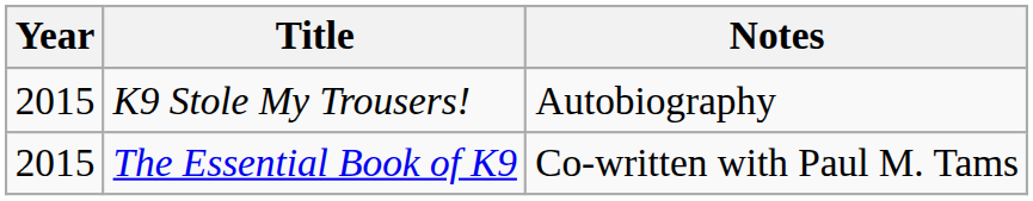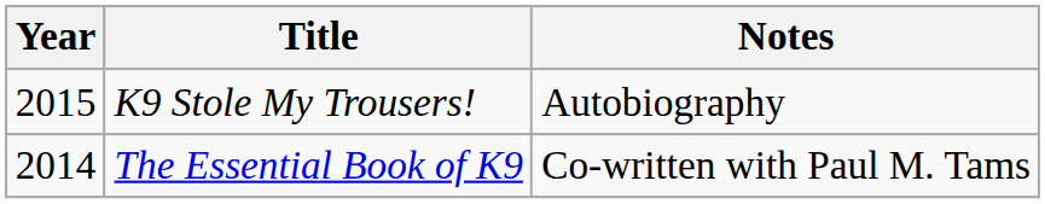The Essential Book of K9 | Year: 2015 -> 2014
